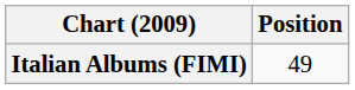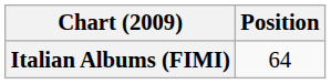Italian Albums (FIMI) | Position: 49 -> 64
